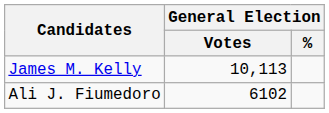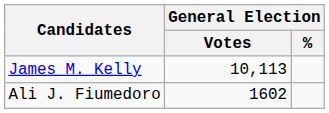Ali J. Fiumedoro | General Election / Votes: 6102 -> 1602
